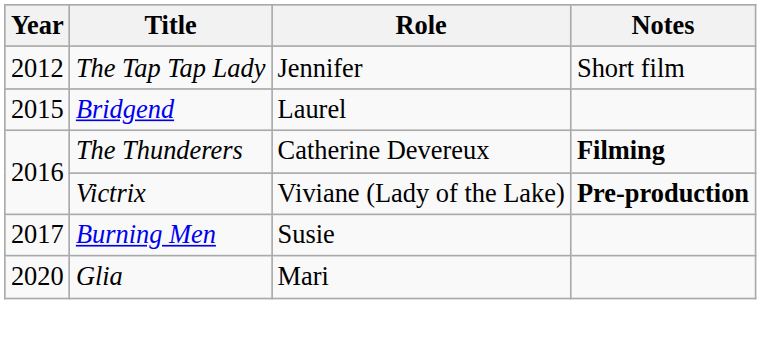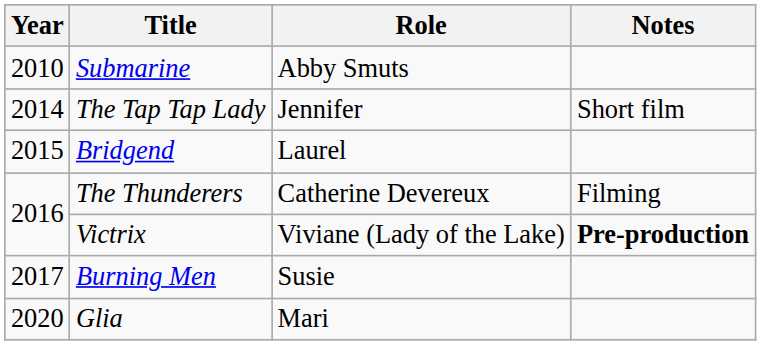+ row: 2010 | Submarine | Abby Smuts
The Tap Tap Lady | Year: 2012 -> 2014
The Thunderers | Notes: bold -> normal
